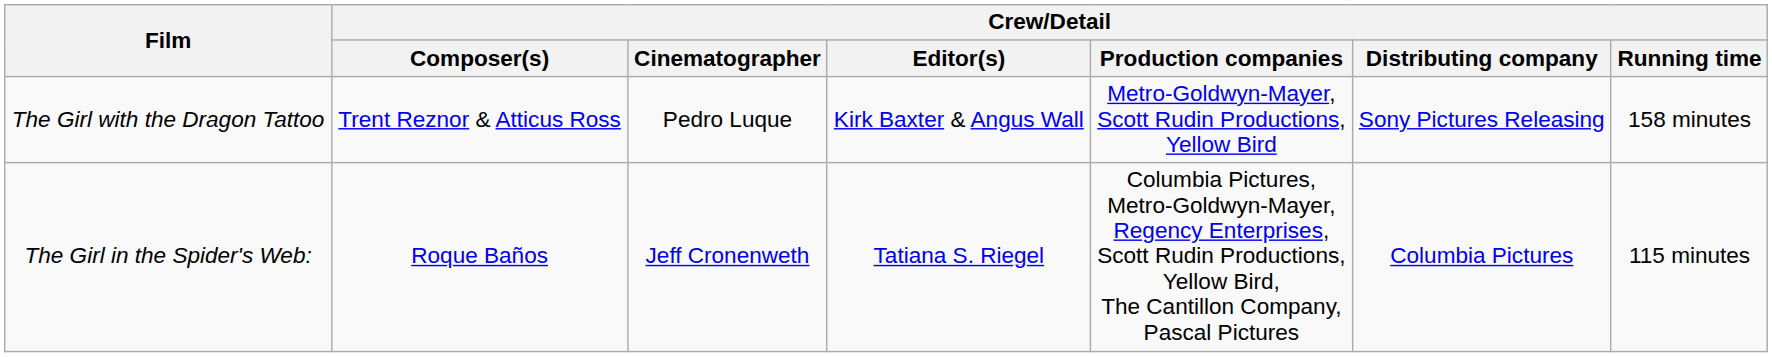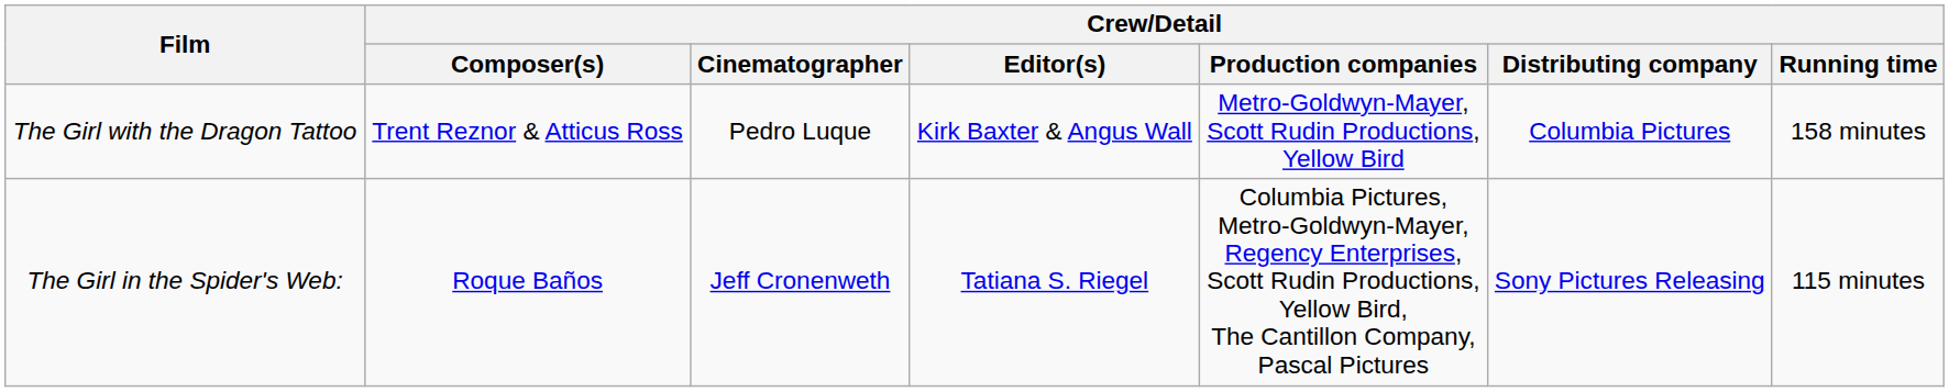The Girl with the Dragon Tattoo | Crew/Detail / Distributing company: Sony Pictures Releasing -> Columbia Pictures
The Girl in the Spider's Web: | Crew/Detail / Distributing company: Columbia Pictures -> Sony Pictures Releasing
